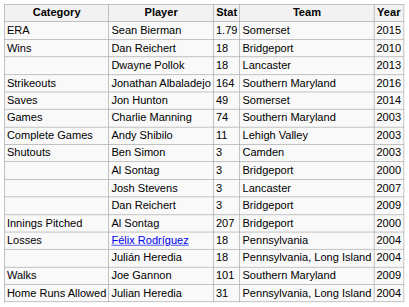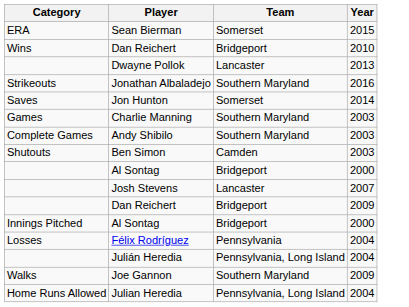- column: Stat | 1.79 | 18 | 18 | 164 | 49 | 74 | 11 | 3 | 3 | 3 | 3 | 207 | 18 | 18 | 101 | 31
Andy Shibilo | Team: Lehigh Valley -> Southern Maryland
